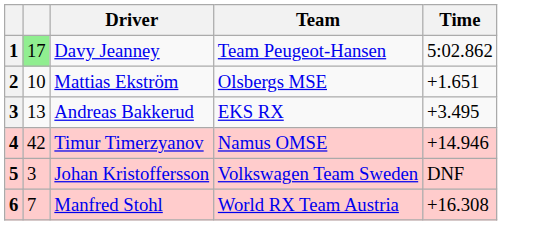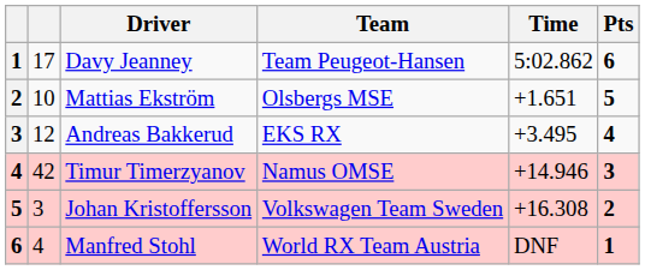+ column: Pts | 6 | 5 | 4 | 3 | 2 | 1
Davy Jeanney | column 2: lightgreen background -> no background
Andreas Bakkerud | column 2: 13 -> 12
Johan Kristoffersson | Time: DNF -> +16.308
Manfred Stohl | column 2: 7 -> 4
Manfred Stohl | Time: +16.308 -> DNF
